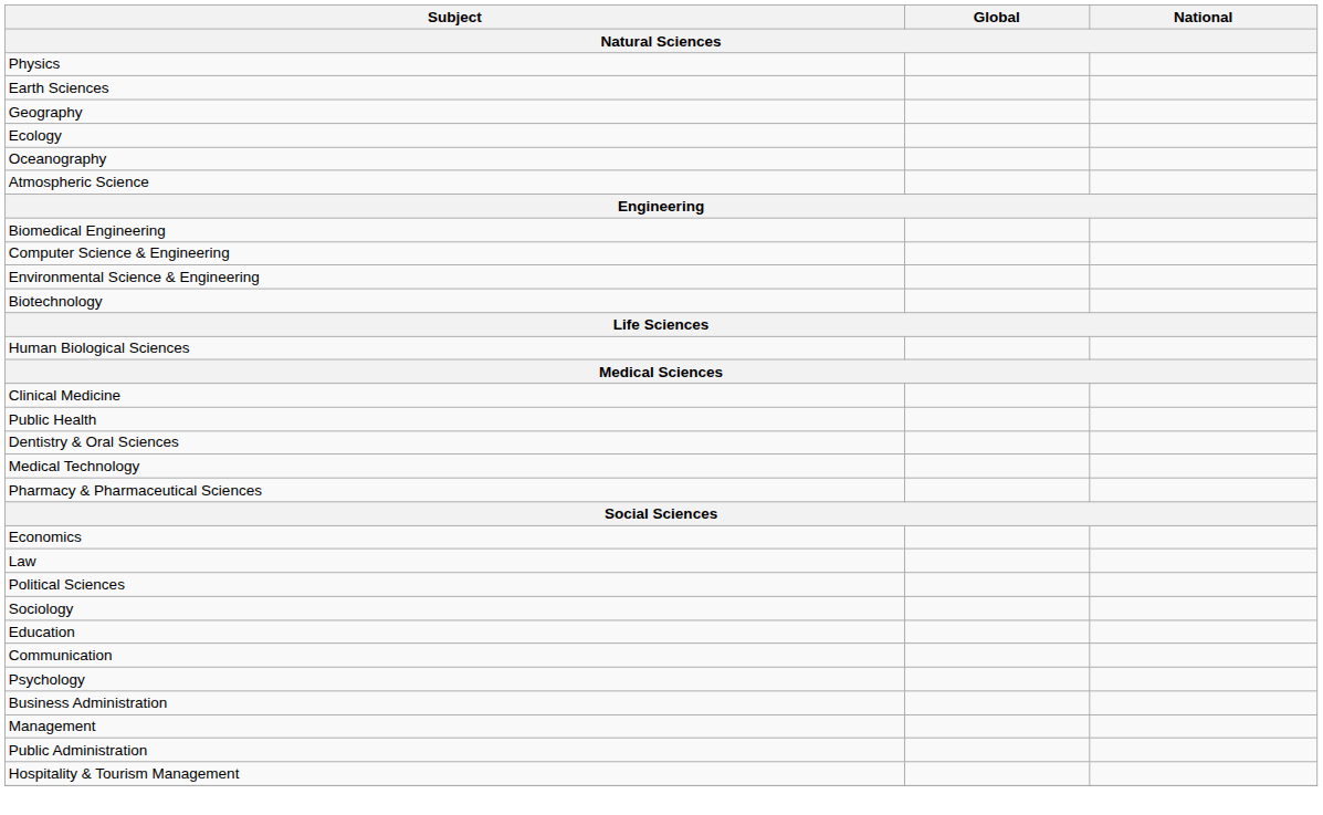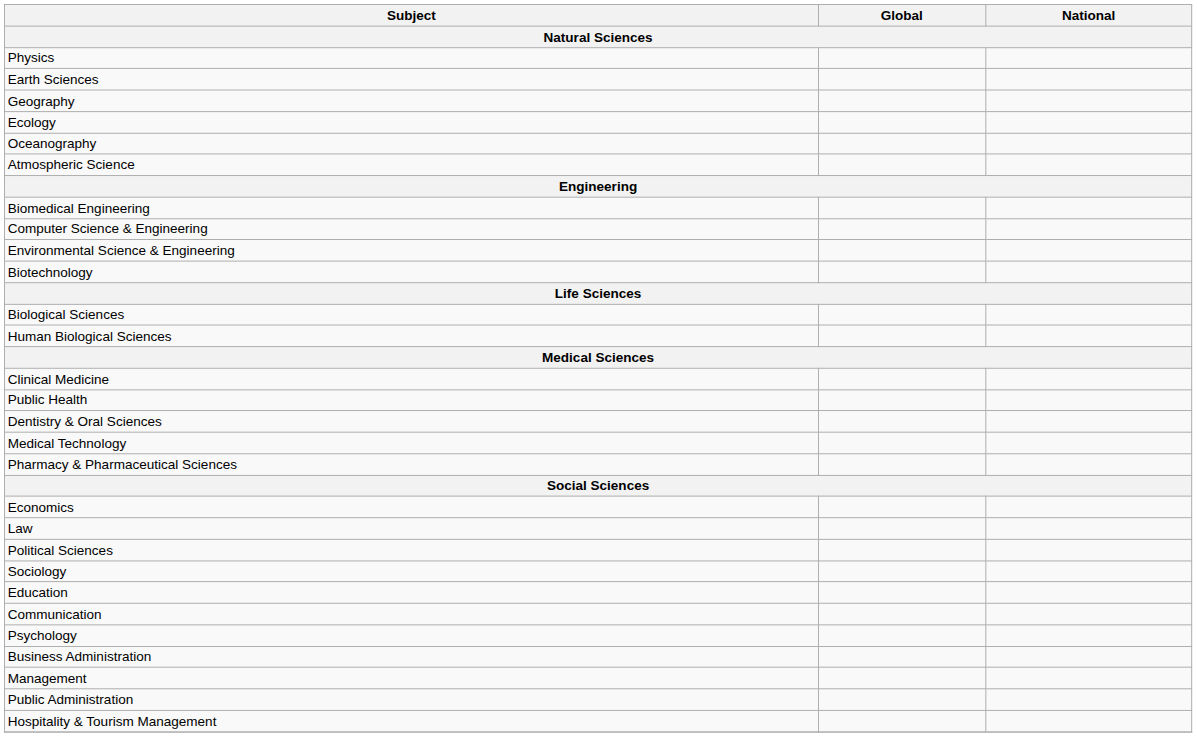+ row: Biological Sciences
